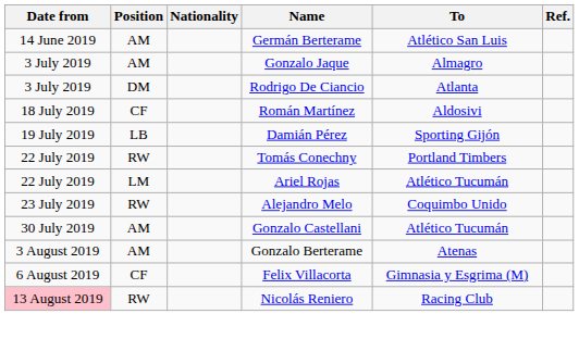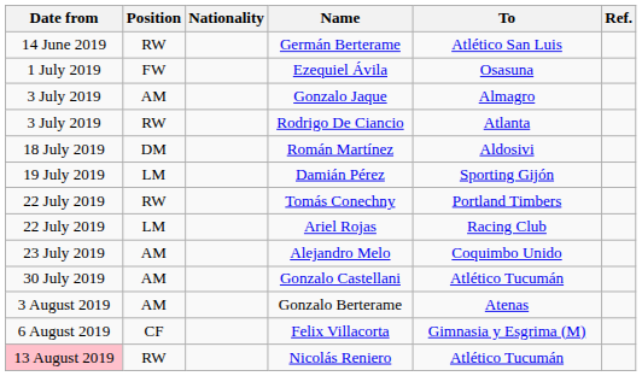Germán Berterame | Position: AM -> RW
+ row: 1 July 2019 | FW | Ezequiel Ávila | Osasuna
Rodrigo De Ciancio | Position: DM -> RW
Román Martínez | Position: CF -> DM
Damián Pérez | Position: LB -> LM
Ariel Rojas | To: Atlético Tucumán -> Racing Club
Alejandro Melo | Position: RW -> AM
Nicolás Reniero | To: Racing Club -> Atlético Tucumán
